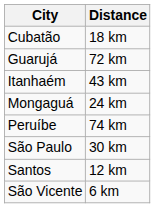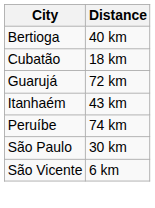+ row: Bertioga | 40 km
- row: Mongaguá | 24 km
- row: Santos | 12 km
